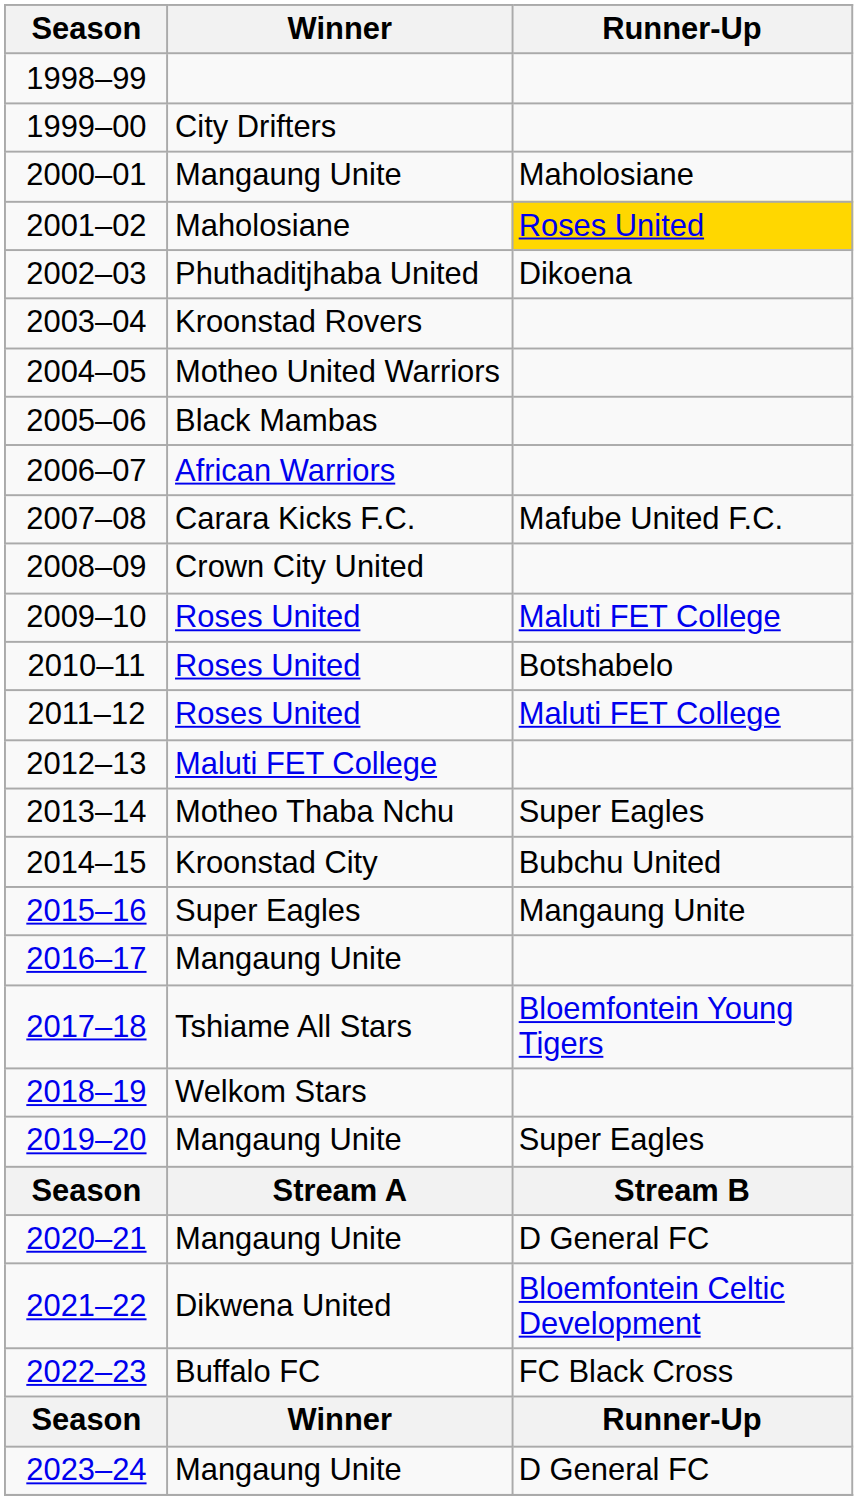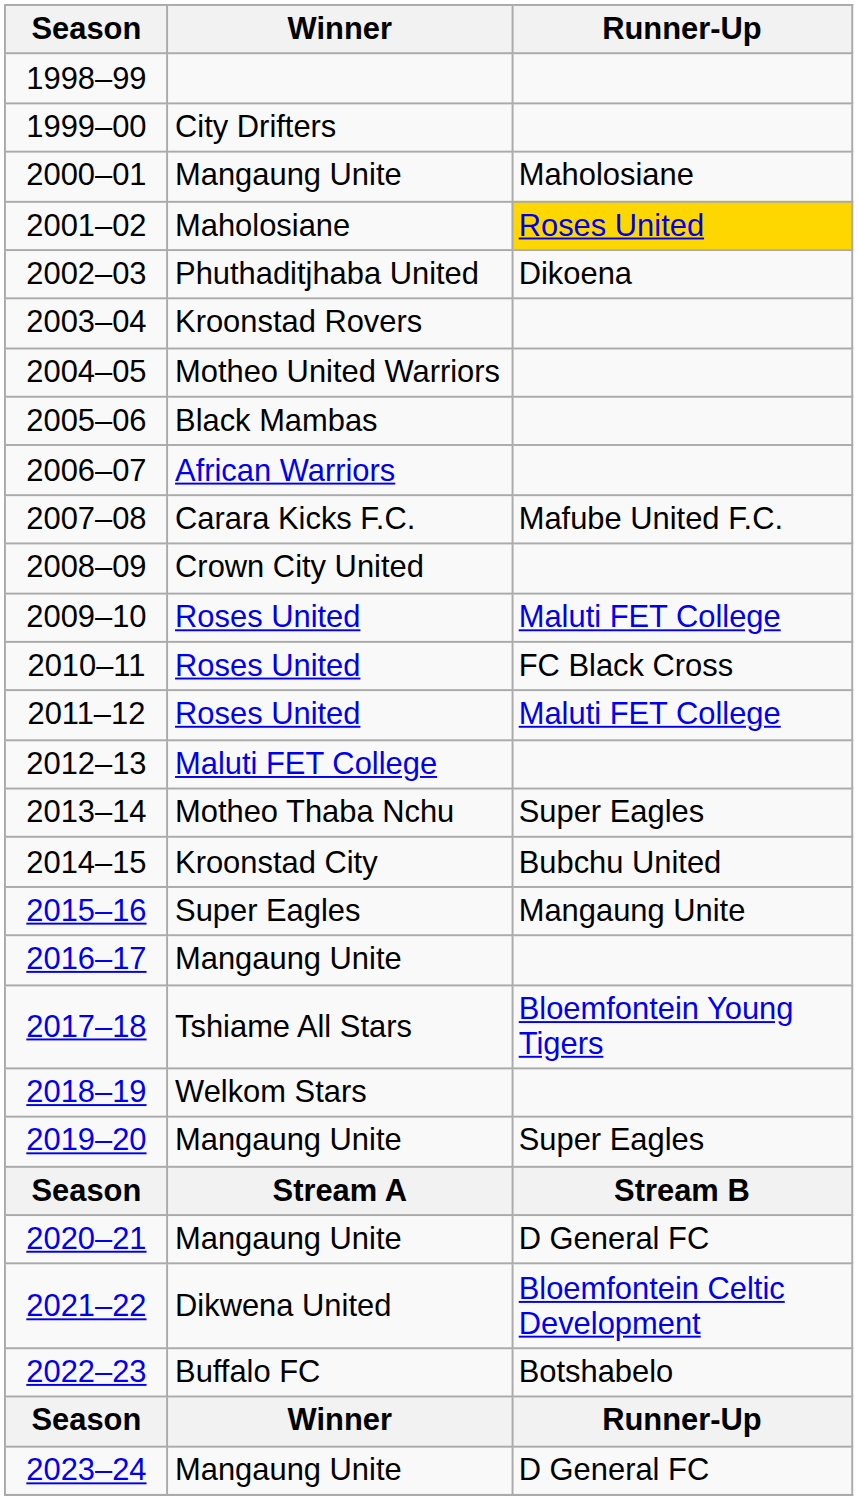2010–11 | Runner-Up: Botshabelo -> FC Black Cross
2022–23 | Runner-Up: FC Black Cross -> Botshabelo
